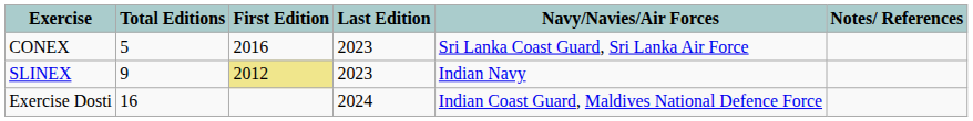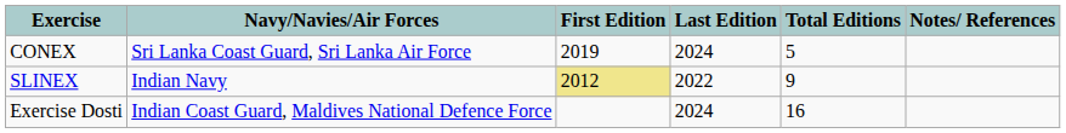columns swapped: Navy/Navies/Air Forces <-> Total Editions
CONEX | First Edition: 2016 -> 2019
CONEX | Last Edition: 2023 -> 2024
SLINEX | Last Edition: 2023 -> 2022
